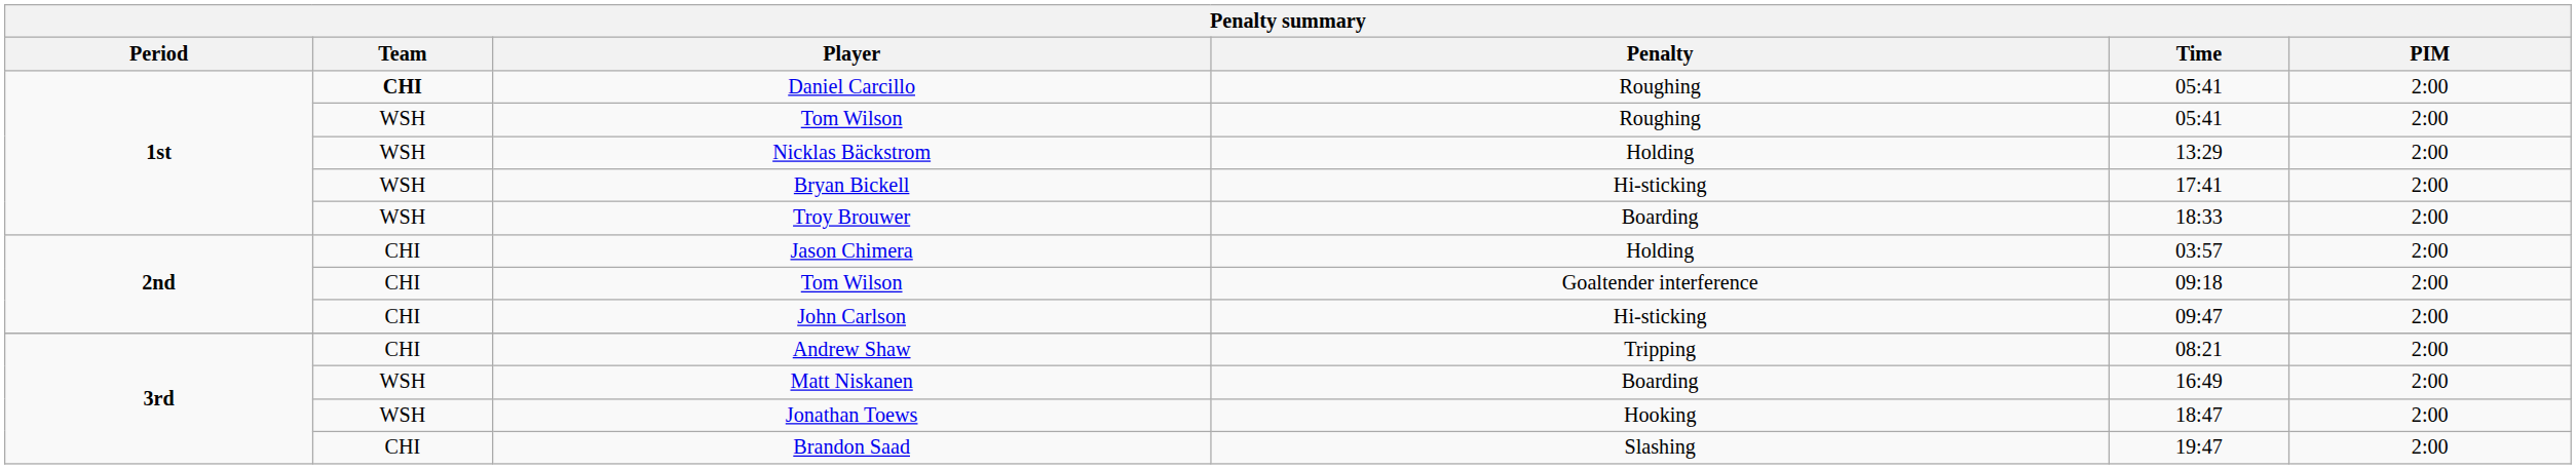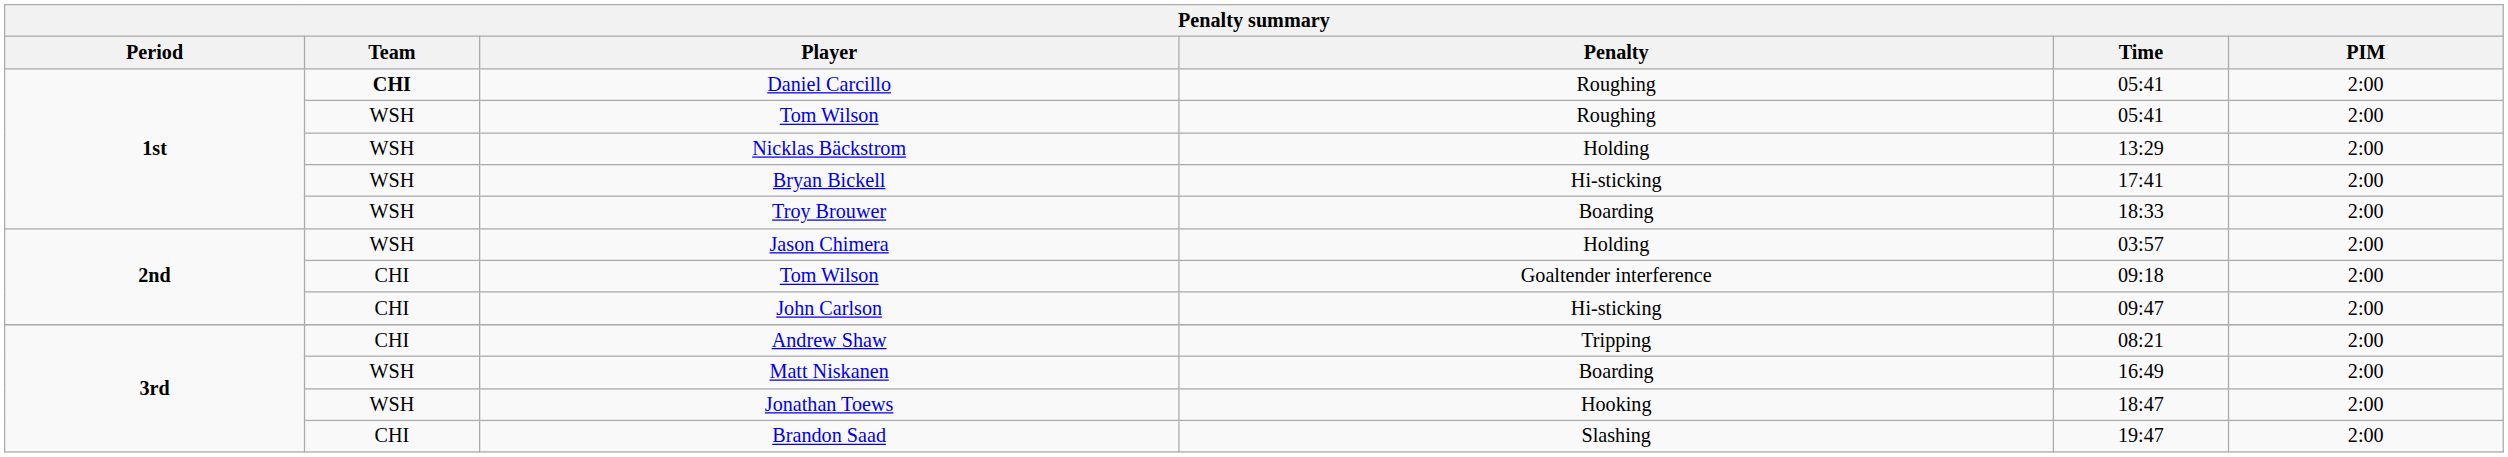Jason Chimera | Team: CHI -> WSH
